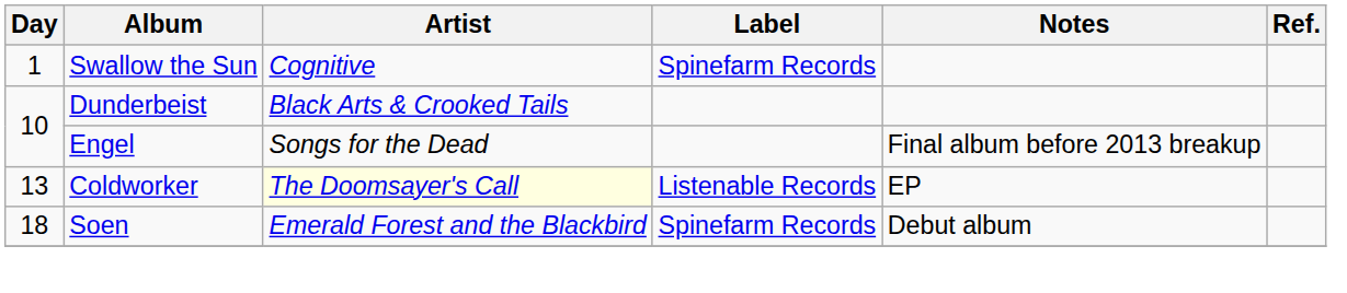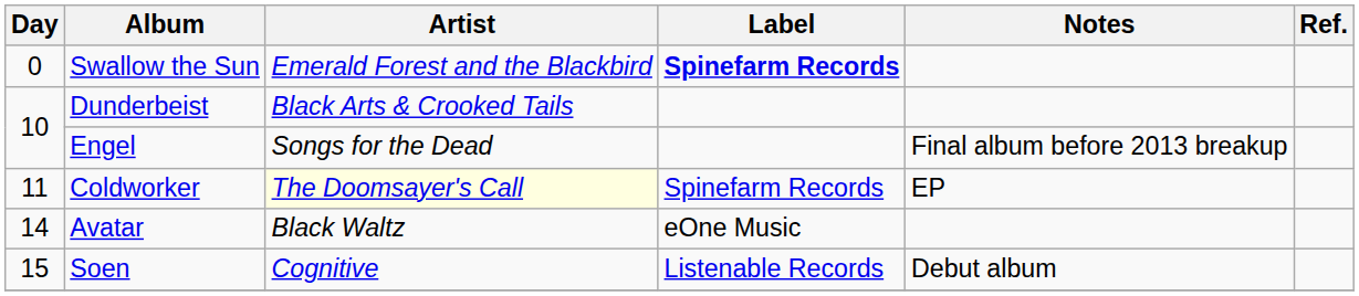Swallow the Sun | Day: 1 -> 0
Swallow the Sun | Artist: Cognitive -> Emerald Forest and the Blackbird
Swallow the Sun | Label: normal -> bold
Coldworker | Day: 13 -> 11
Coldworker | Label: Listenable Records -> Spinefarm Records
+ row: 14 | Avatar | Black Waltz | eOne Music
Soen | Day: 18 -> 15
Soen | Artist: Emerald Forest and the Blackbird -> Cognitive
Soen | Label: Spinefarm Records -> Listenable Records
